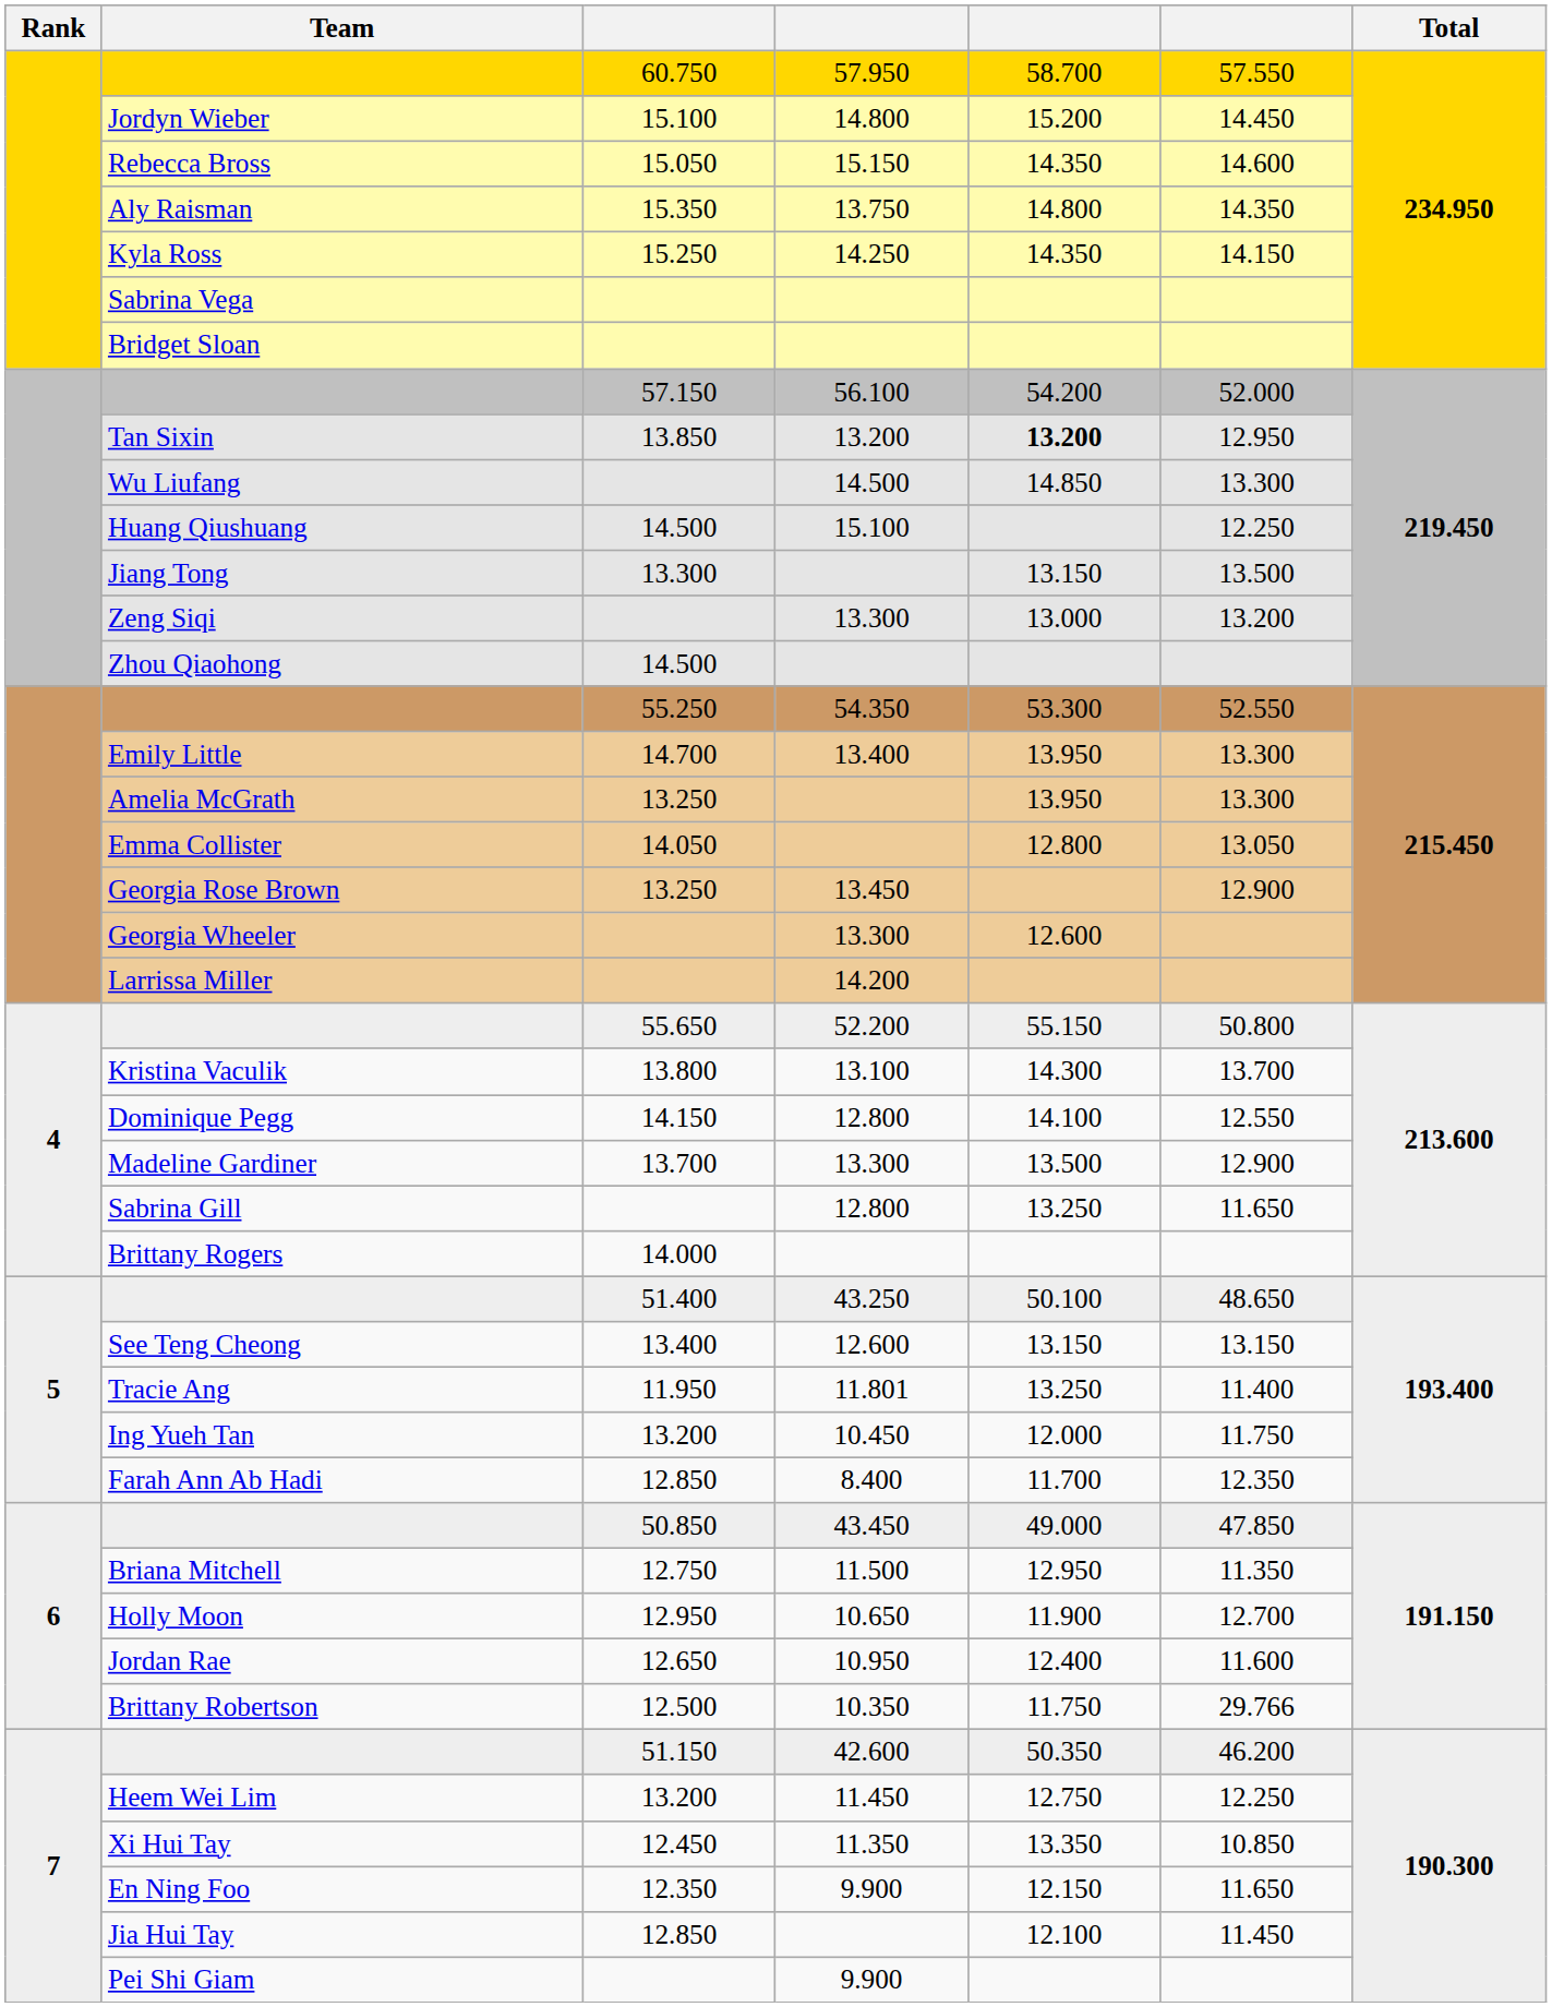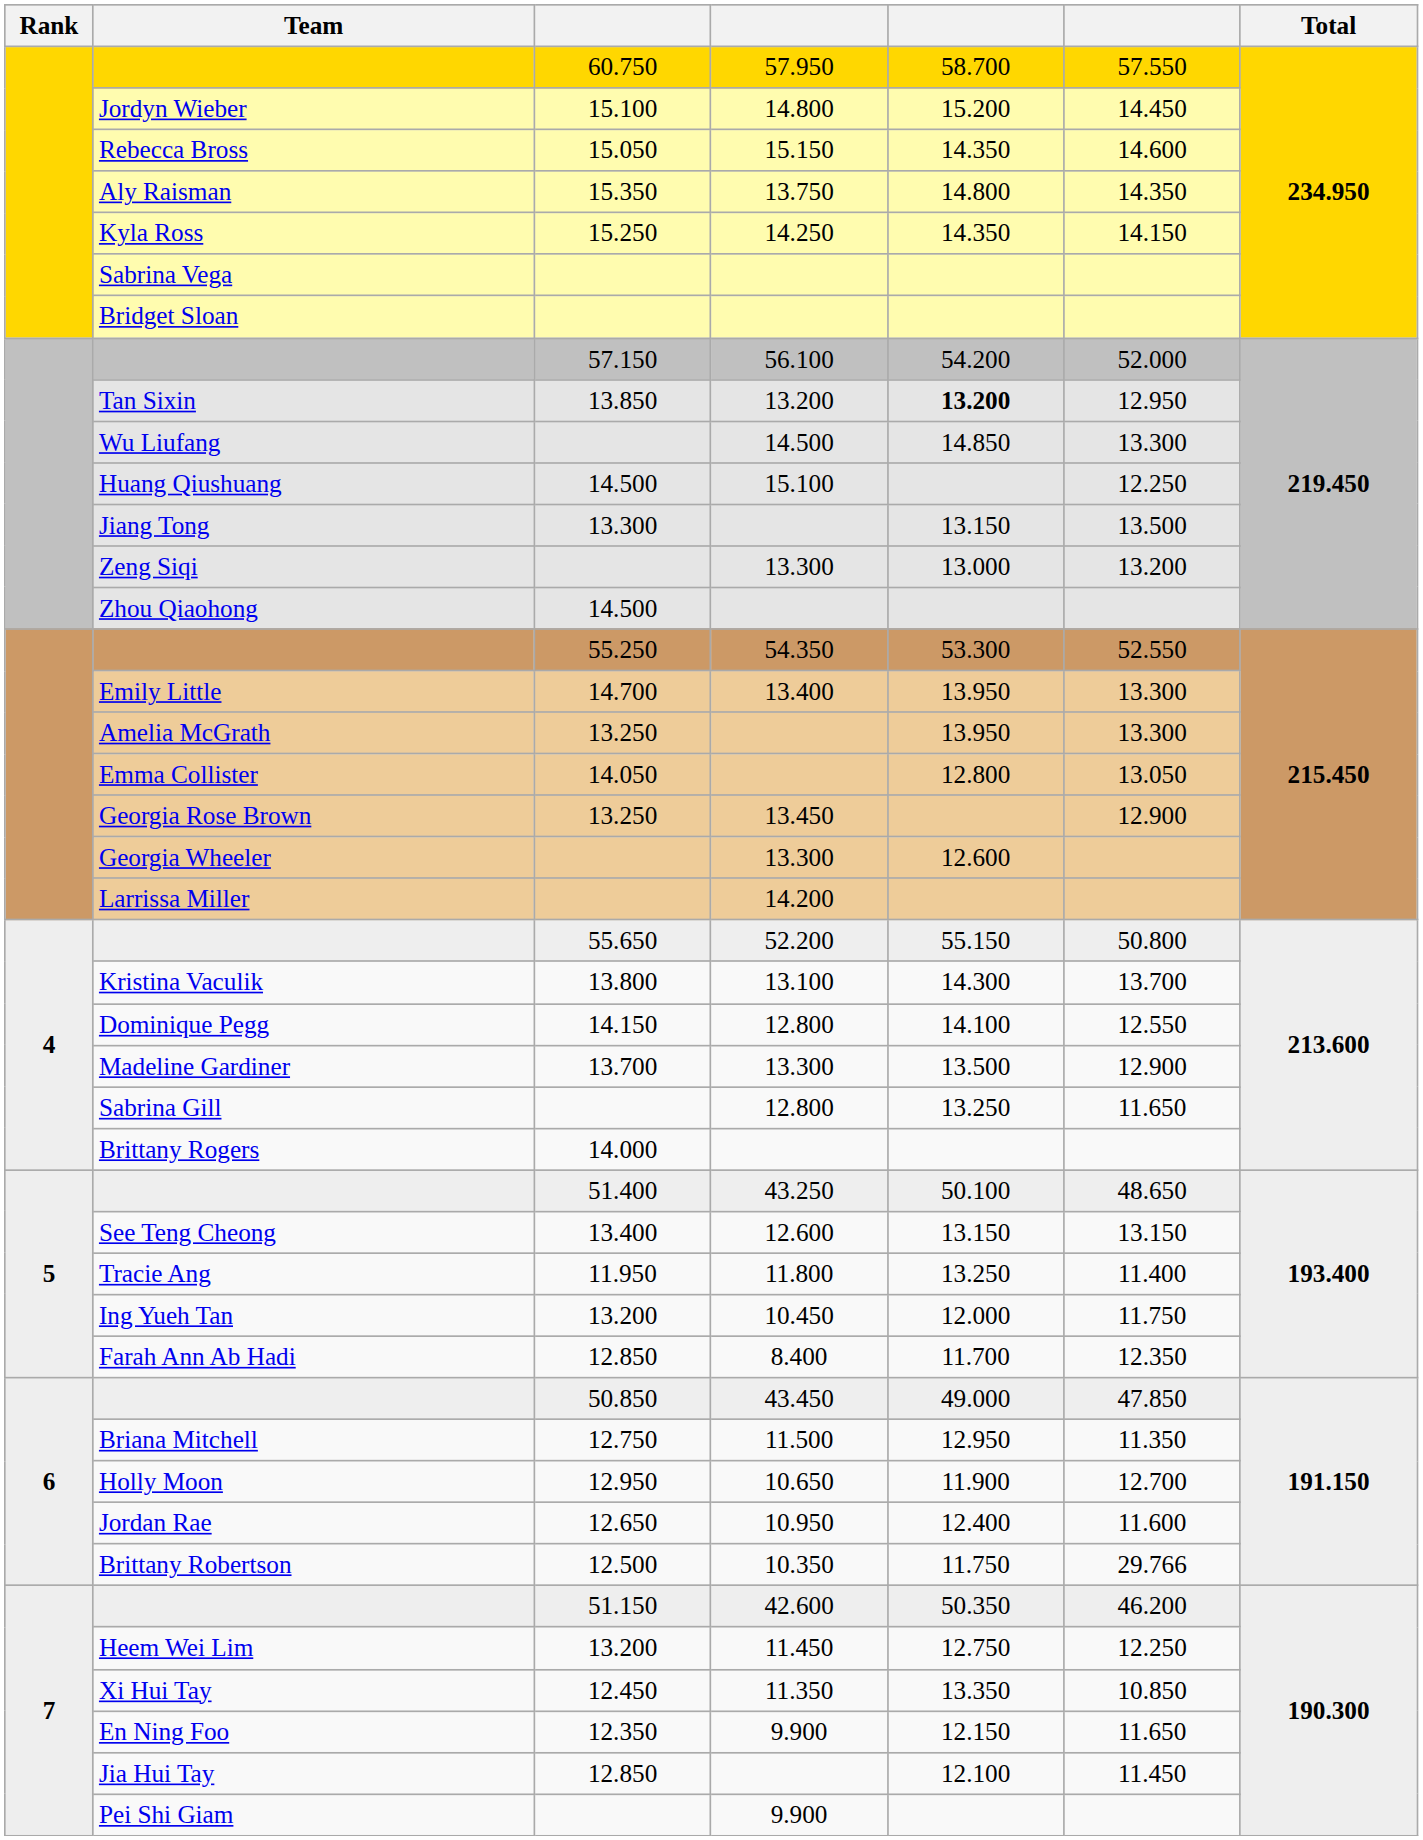Tracie Ang | column 4: 11.801 -> 11.800
